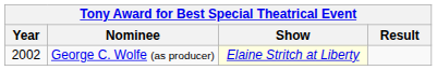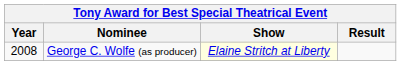George C. Wolfe (as producer) | Year: 2002 -> 2008
